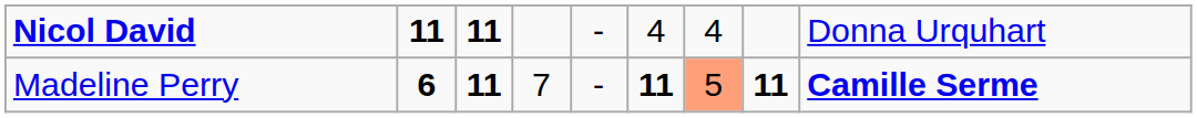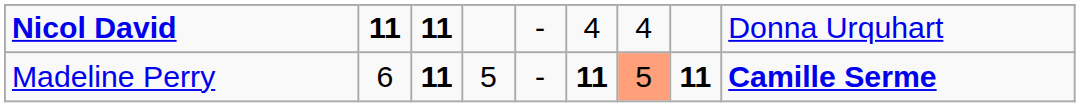Madeline Perry | column 2: bold -> normal
Madeline Perry | column 4: 7 -> 5
